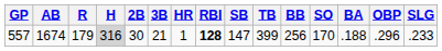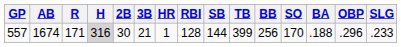557 | R: 179 -> 171
557 | RBI: bold -> normal
557 | SB: 147 -> 144
